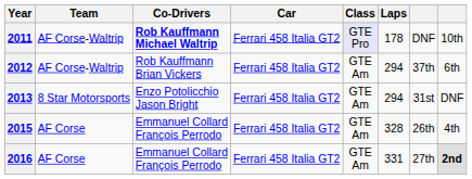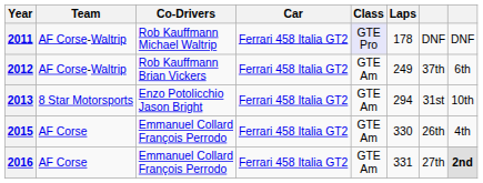2011 | Co-Drivers: bold -> normal
2011 | column 8: 10th -> DNF
2012 | Laps: 294 -> 249
2013 | column 8: DNF -> 10th
2015 | Laps: 328 -> 330
